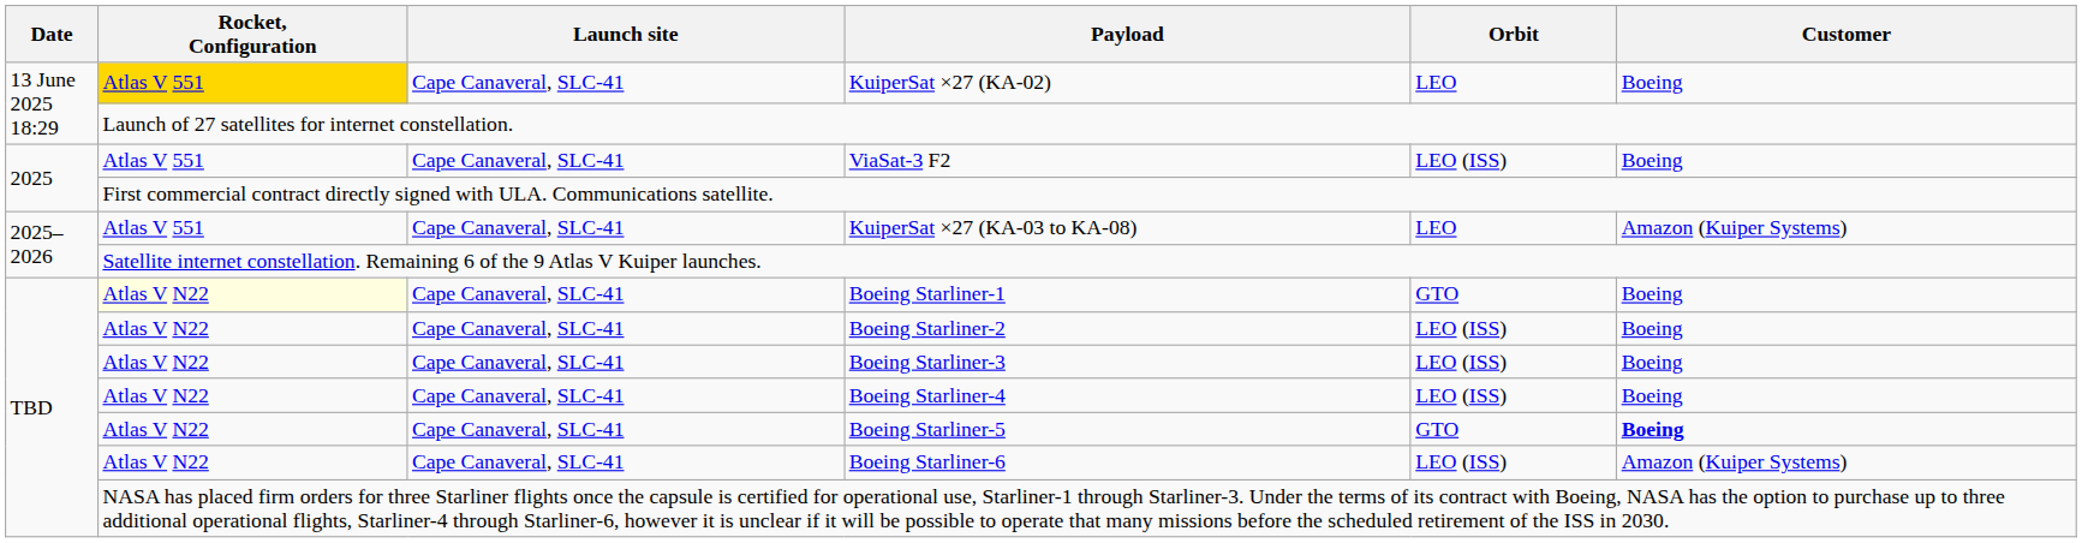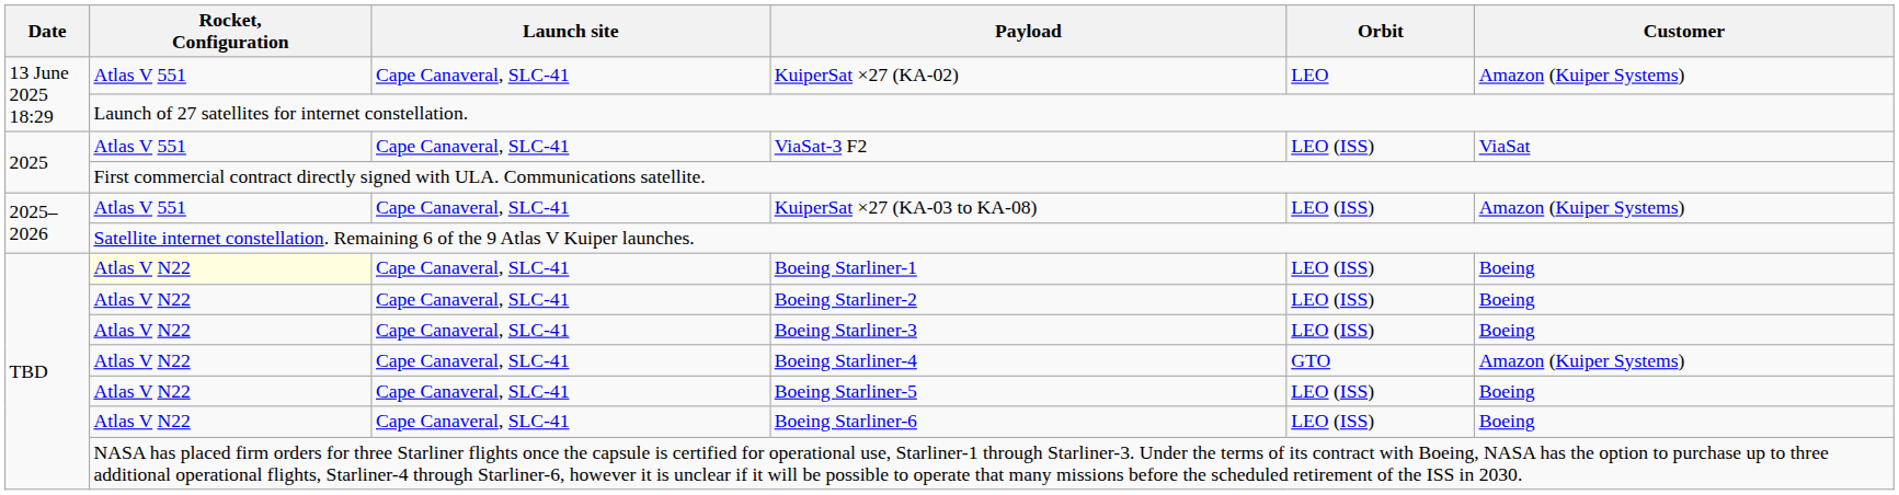KuiperSat ×27 (KA-02) | Rocket, Configuration: gold background -> no background
KuiperSat ×27 (KA-02) | Customer: Boeing -> Amazon (Kuiper Systems)
ViaSat-3 F2 | Customer: Boeing -> ViaSat
KuiperSat ×27 (KA-03 to KA-08) | Orbit: LEO -> LEO (ISS)
Boeing Starliner-1 | Orbit: GTO -> LEO (ISS)
Boeing Starliner-4 | Orbit: LEO (ISS) -> GTO
Boeing Starliner-4 | Customer: Boeing -> Amazon (Kuiper Systems)
Boeing Starliner-5 | Orbit: GTO -> LEO (ISS)
Boeing Starliner-5 | Customer: bold -> normal
Boeing Starliner-6 | Customer: Amazon (Kuiper Systems) -> Boeing
